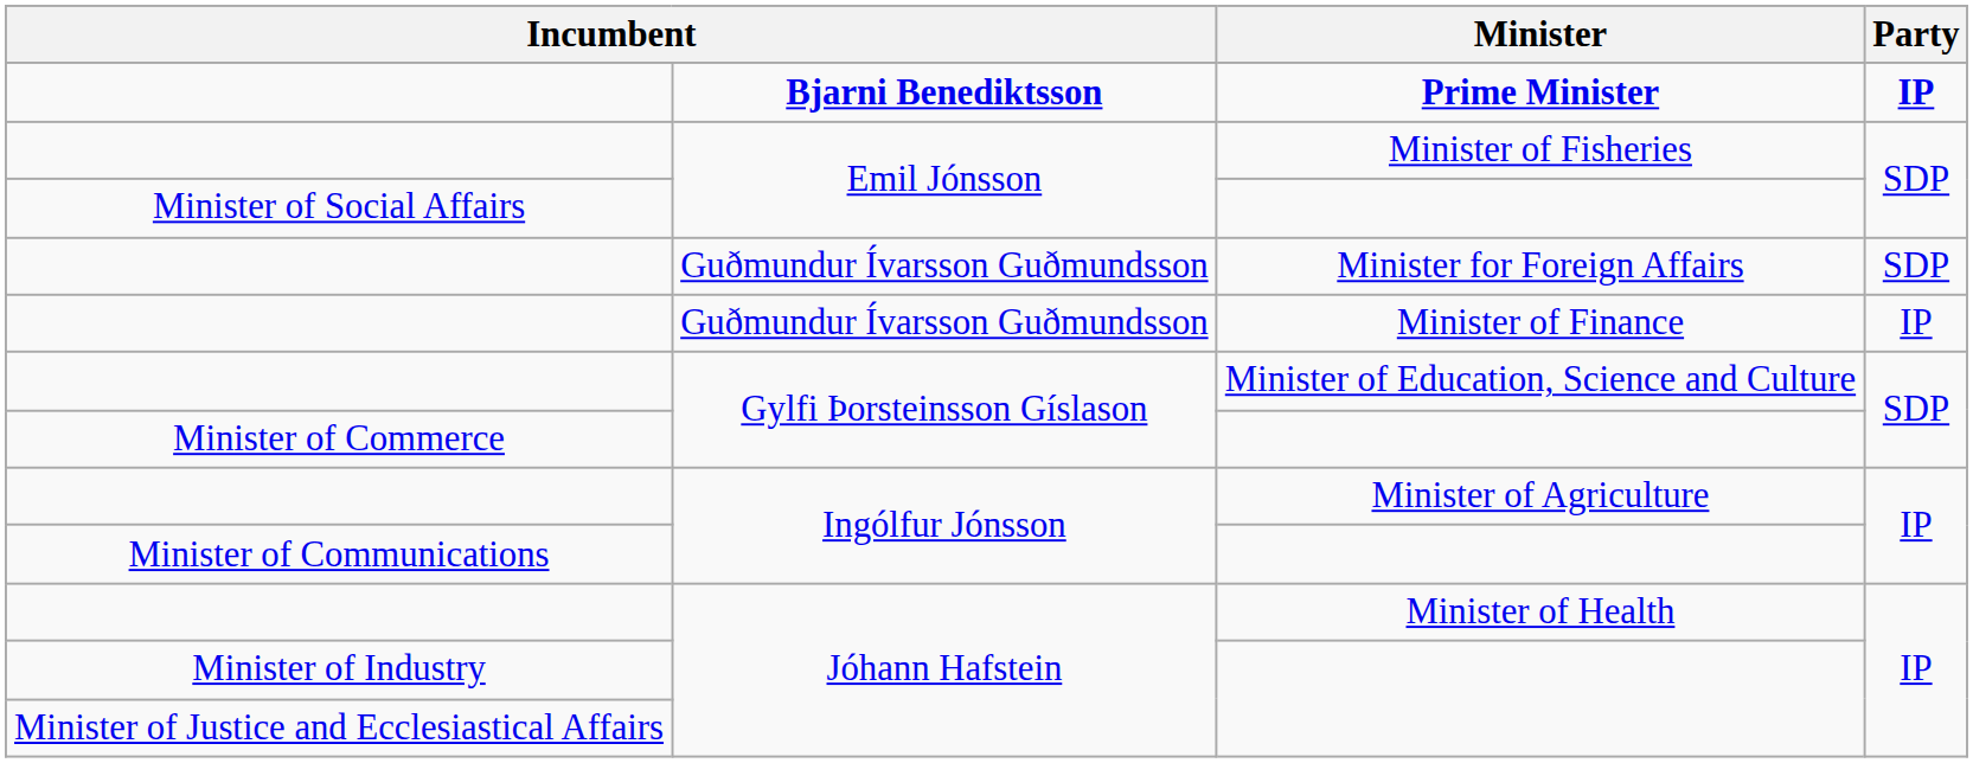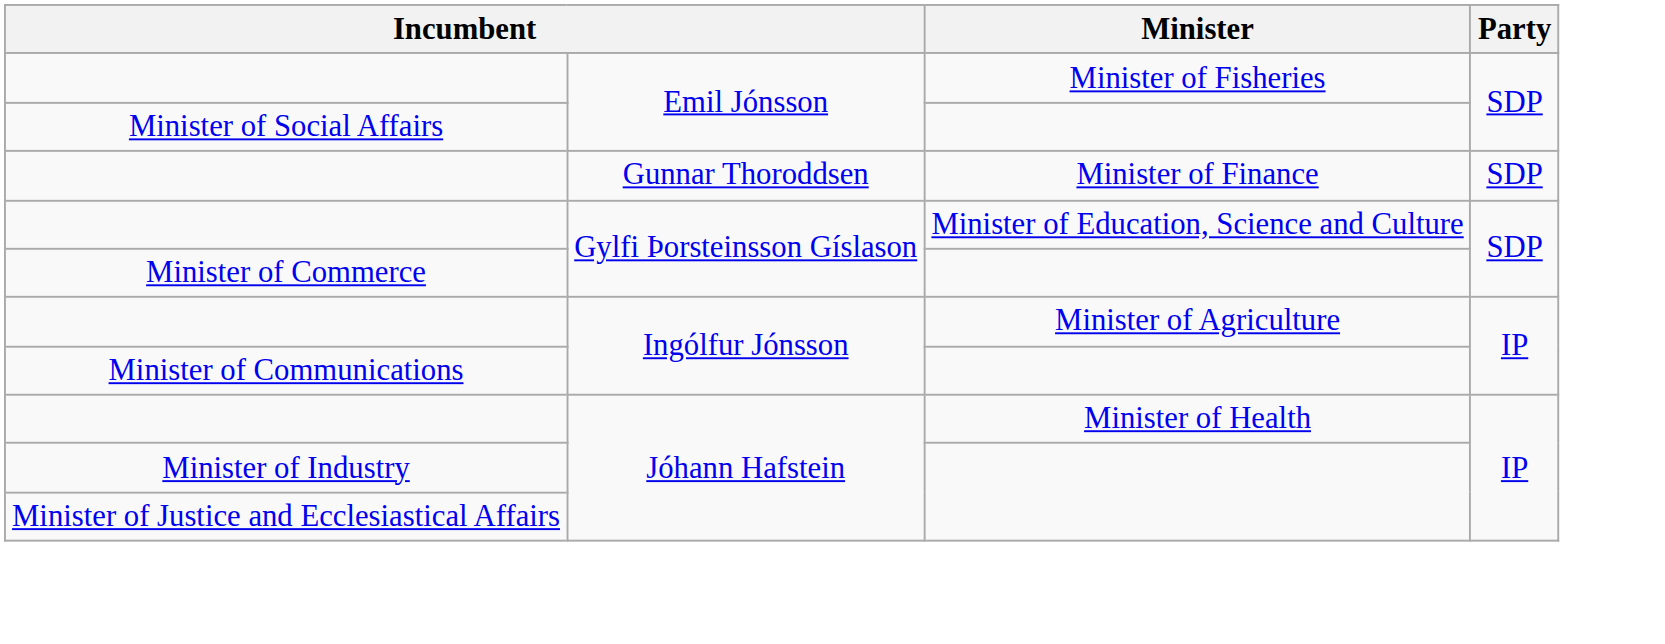- row: Bjarni Benediktsson | Prime Minister | IP
- row: Guðmundur Ívarsson Guðmundsson | Minister for Foreign Affairs | SDP
Minister of Finance | column 2: Guðmundur Ívarsson Guðmundsson -> Gunnar Thoroddsen
Minister of Finance | Party: IP -> SDP
